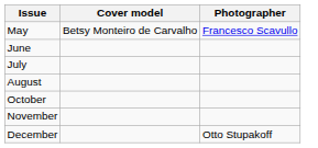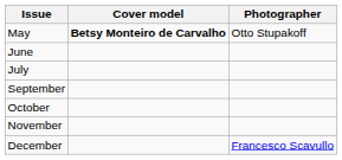May | Cover model: normal -> bold
May | Photographer: Francesco Scavullo -> Otto Stupakoff
- row: August
+ row: September
December | Photographer: Otto Stupakoff -> Francesco Scavullo
